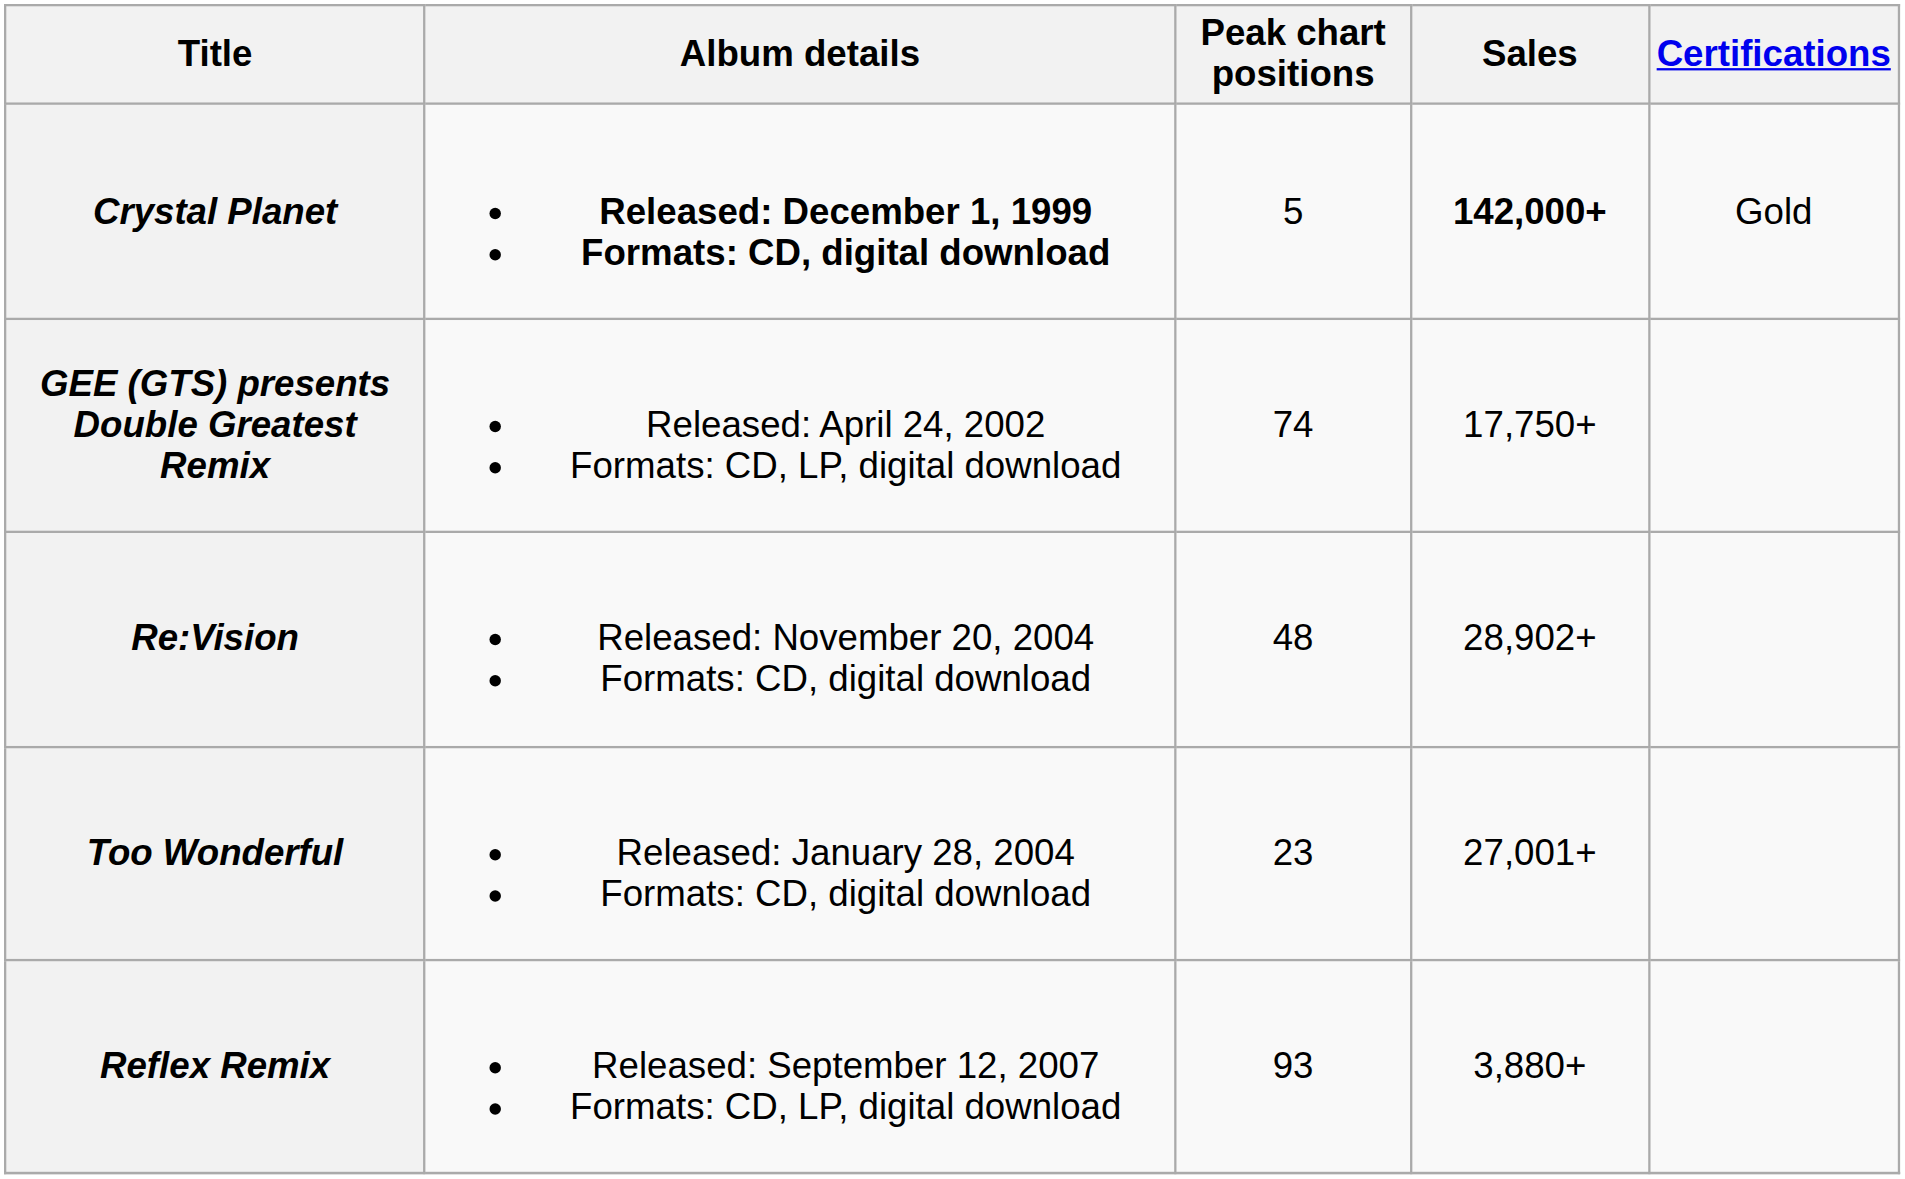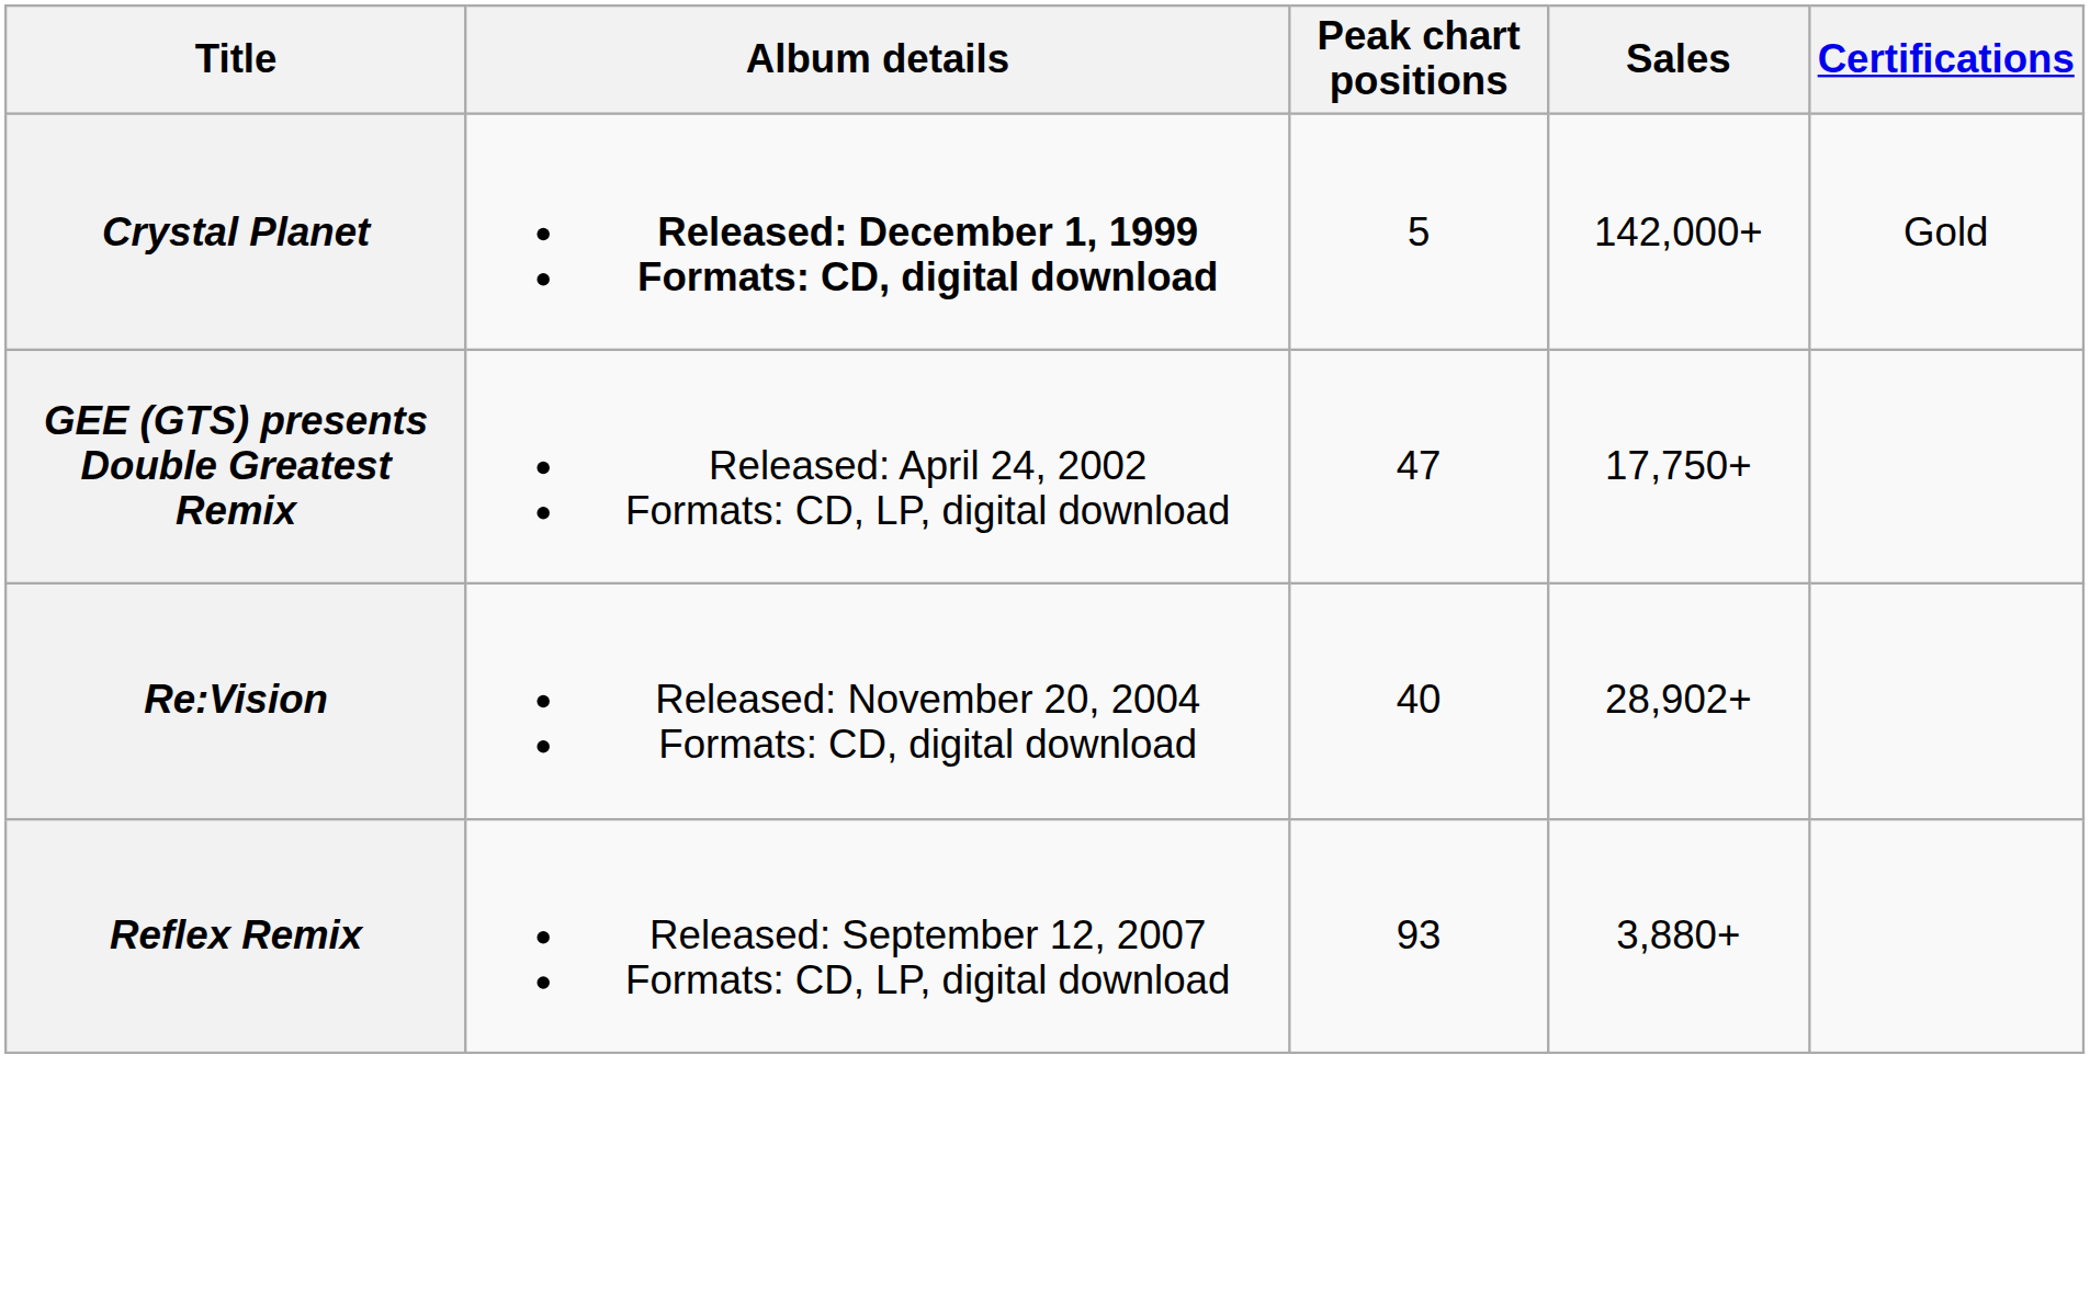Crystal Planet | Sales: bold -> normal
GEE (GTS) presents Double Greatest Remix | Peak chart positions: 74 -> 47
Re:Vision | Peak chart positions: 48 -> 40
- row: Too Wonderful | Released: January 28, 2004 Formats: CD, digital download | 23 | 27,001+
